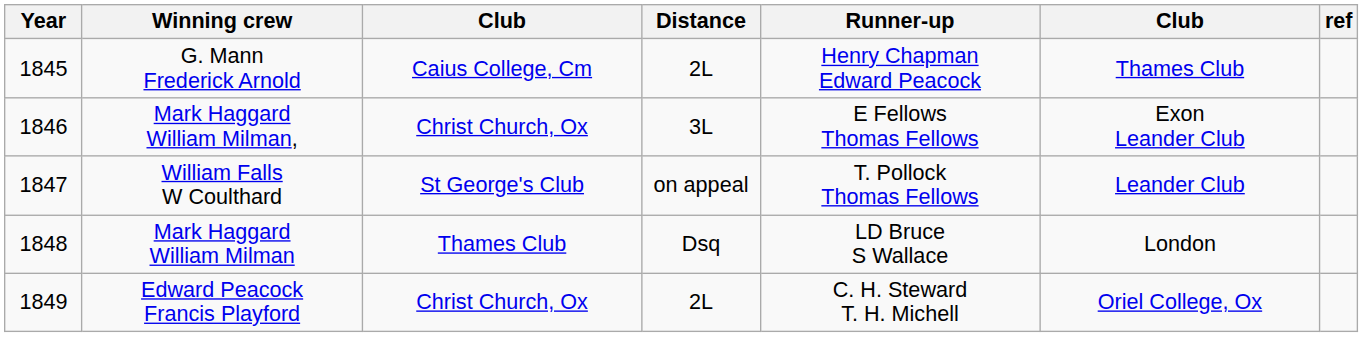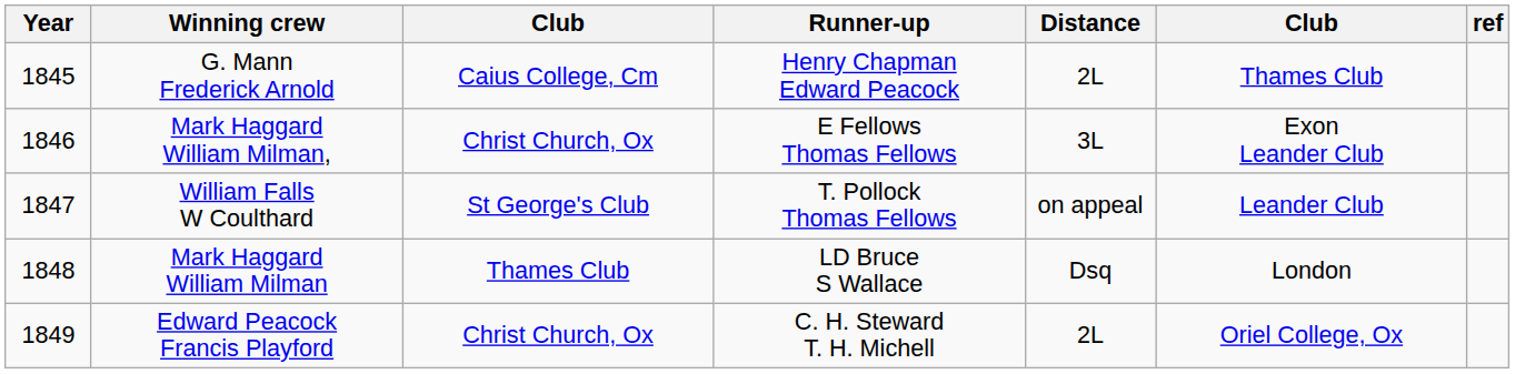columns swapped: Distance <-> Runner-up
